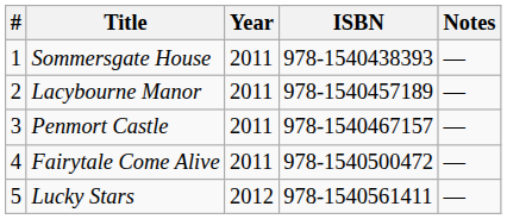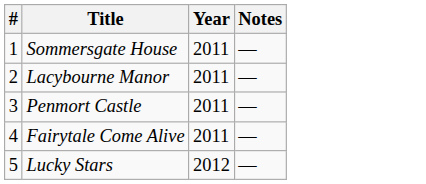- column: ISBN | 978-1540438393 | 978-1540457189 | 978-1540467157 | 978-1540500472 | 978-1540561411
